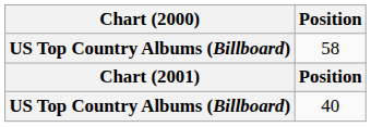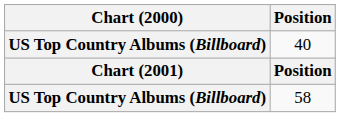rows swapped: 58 <-> 40
